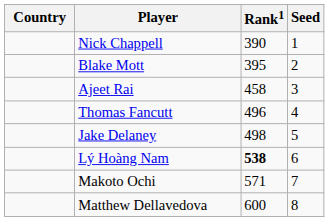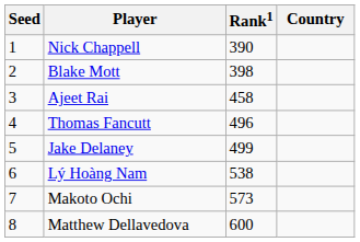columns swapped: Country <-> Seed
Blake Mott | Rank1: 395 -> 398
Jake Delaney | Rank1: 498 -> 499
Lý Hoàng Nam | Rank1: bold -> normal
Makoto Ochi | Rank1: 571 -> 573
